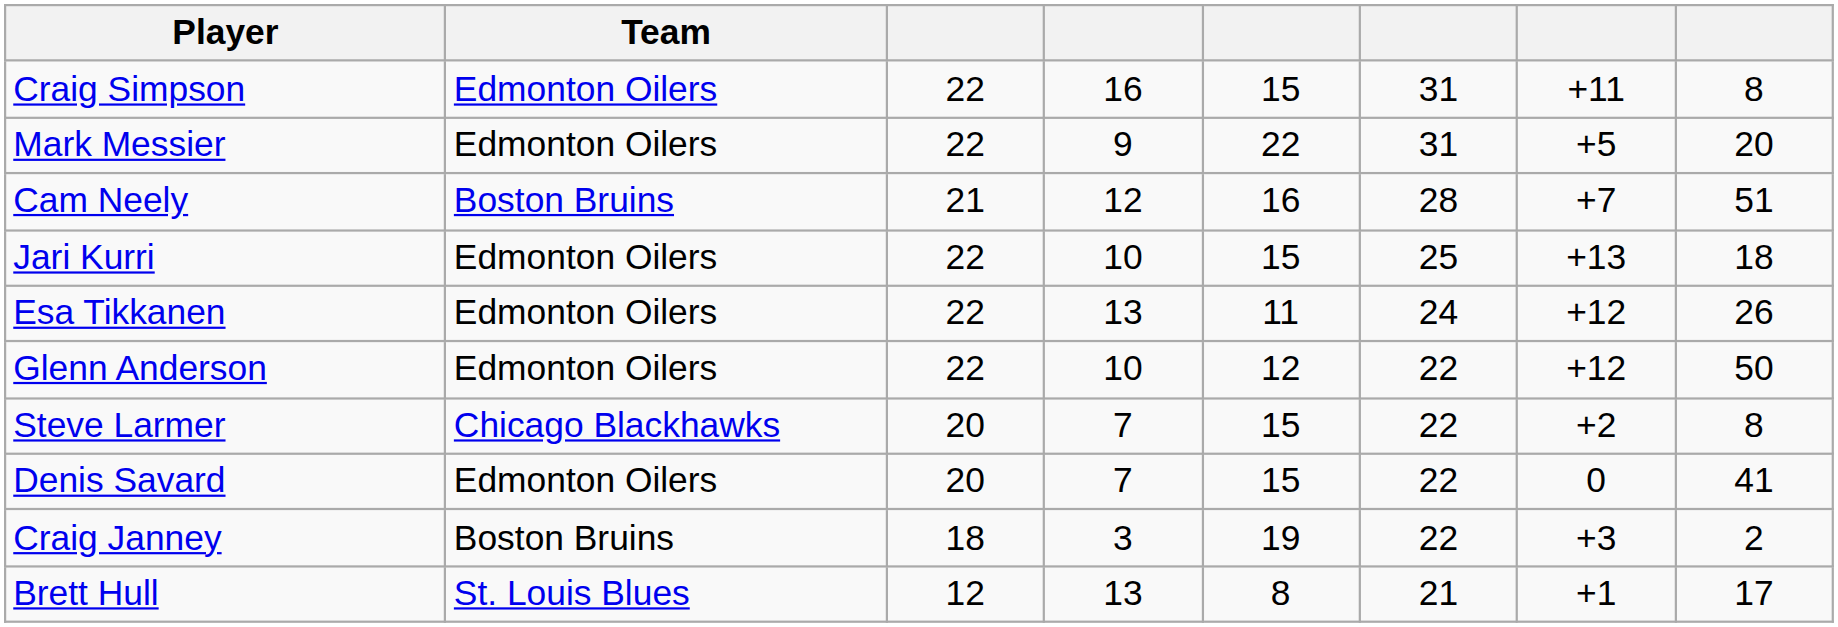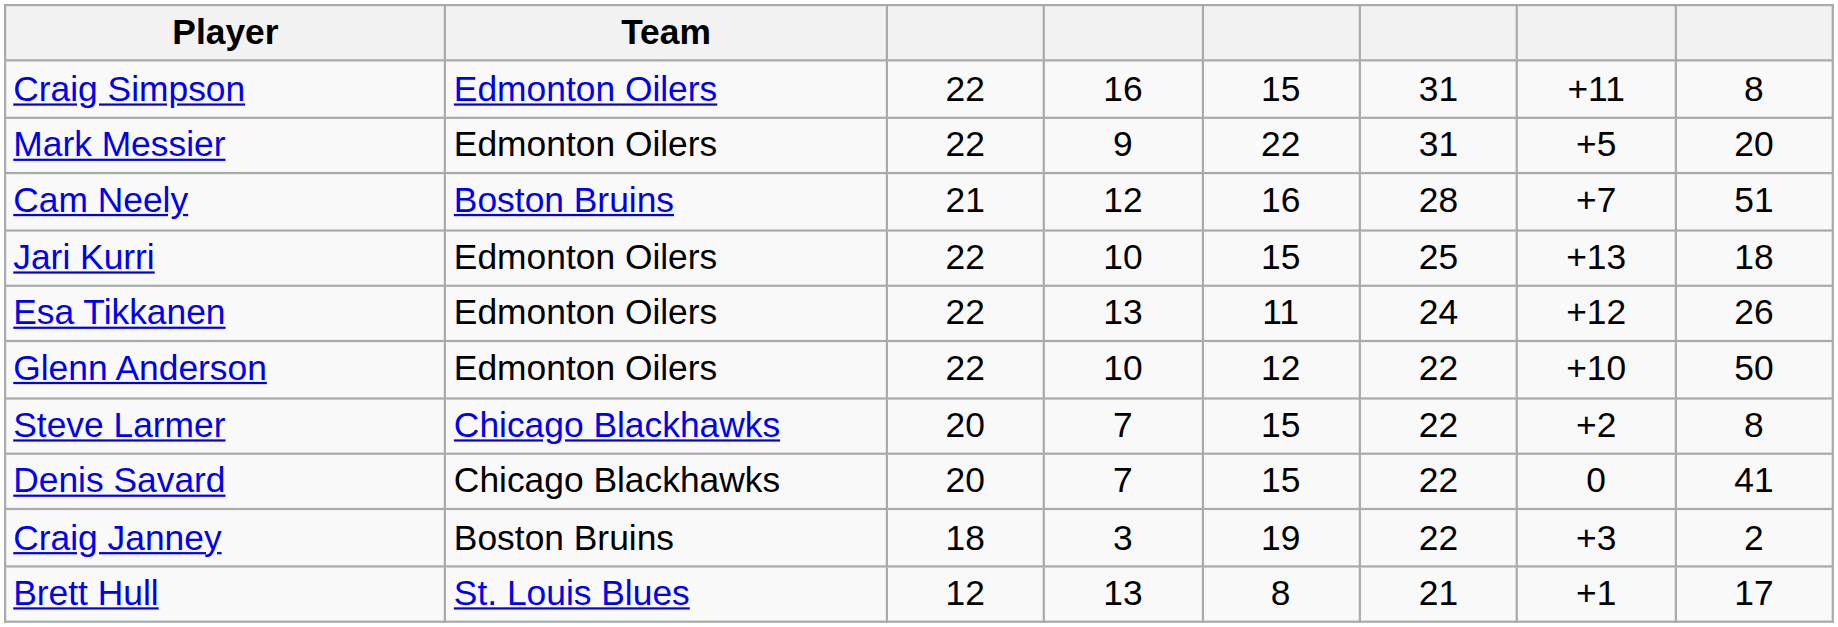Glenn Anderson | column 7: +12 -> +10
Denis Savard | Team: Edmonton Oilers -> Chicago Blackhawks
